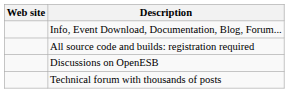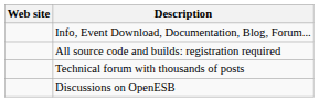rows swapped: Technical forum with thousands of posts <-> Discussions on OpenESB
